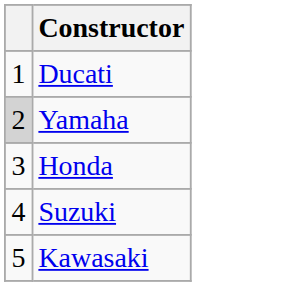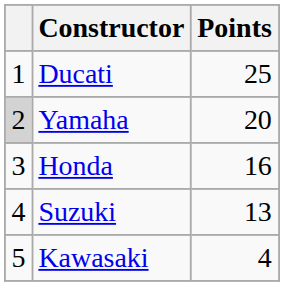+ column: Points | 25 | 20 | 16 | 13 | 4
